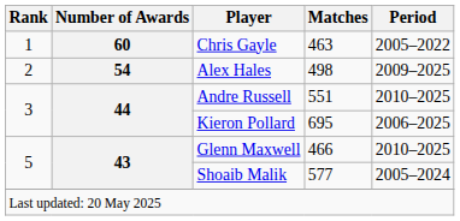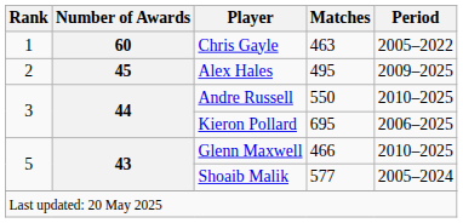Alex Hales | Number of Awards: 54 -> 45
Alex Hales | Matches: 498 -> 495
Andre Russell | Matches: 551 -> 550
